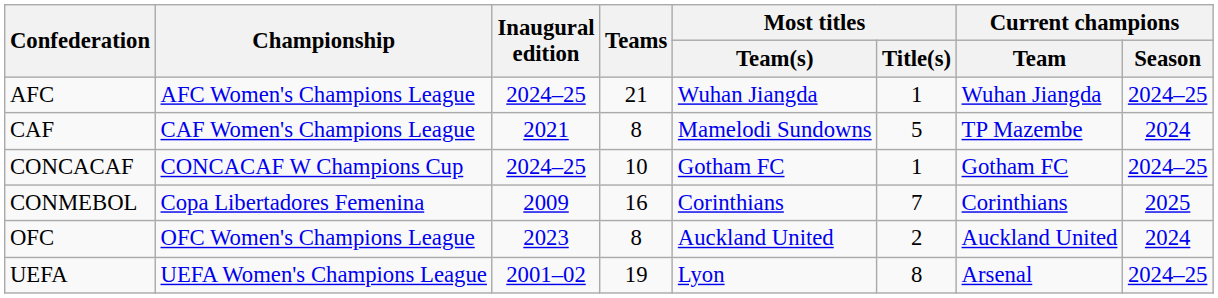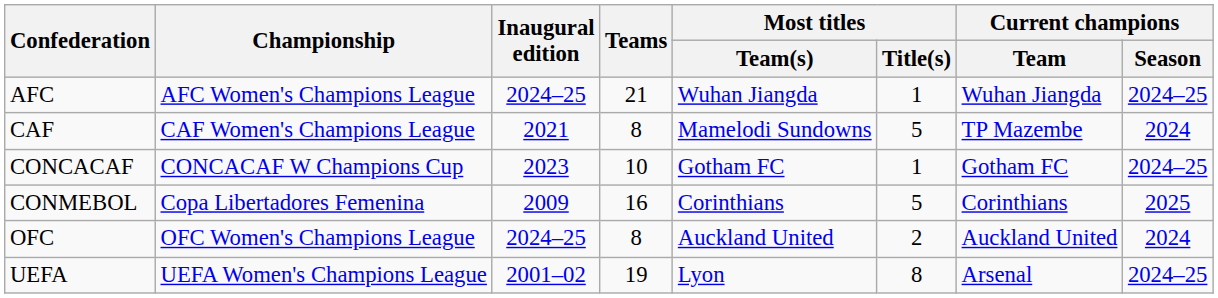CONCACAF | Inaugural edition: 2024–25 -> 2023
CONMEBOL | Most titles / Title(s): 7 -> 5
OFC | Inaugural edition: 2023 -> 2024–25
